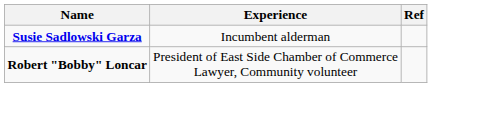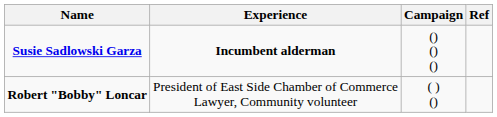+ column: Campaign | () () () | ( ) ()
Susie Sadlowski Garza | Experience: normal -> bold
